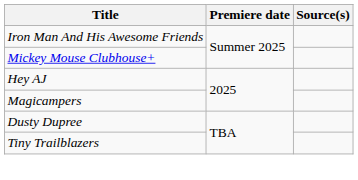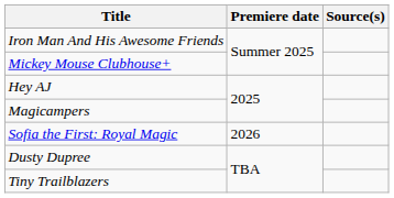+ row: Sofia the First: Royal Magic | 2026
